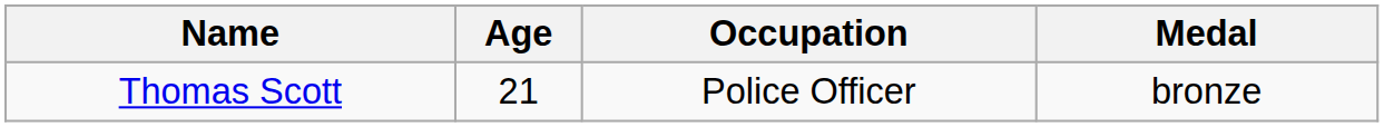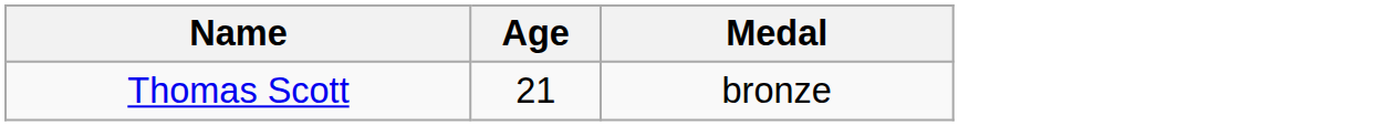- column: Occupation | Police Officer
